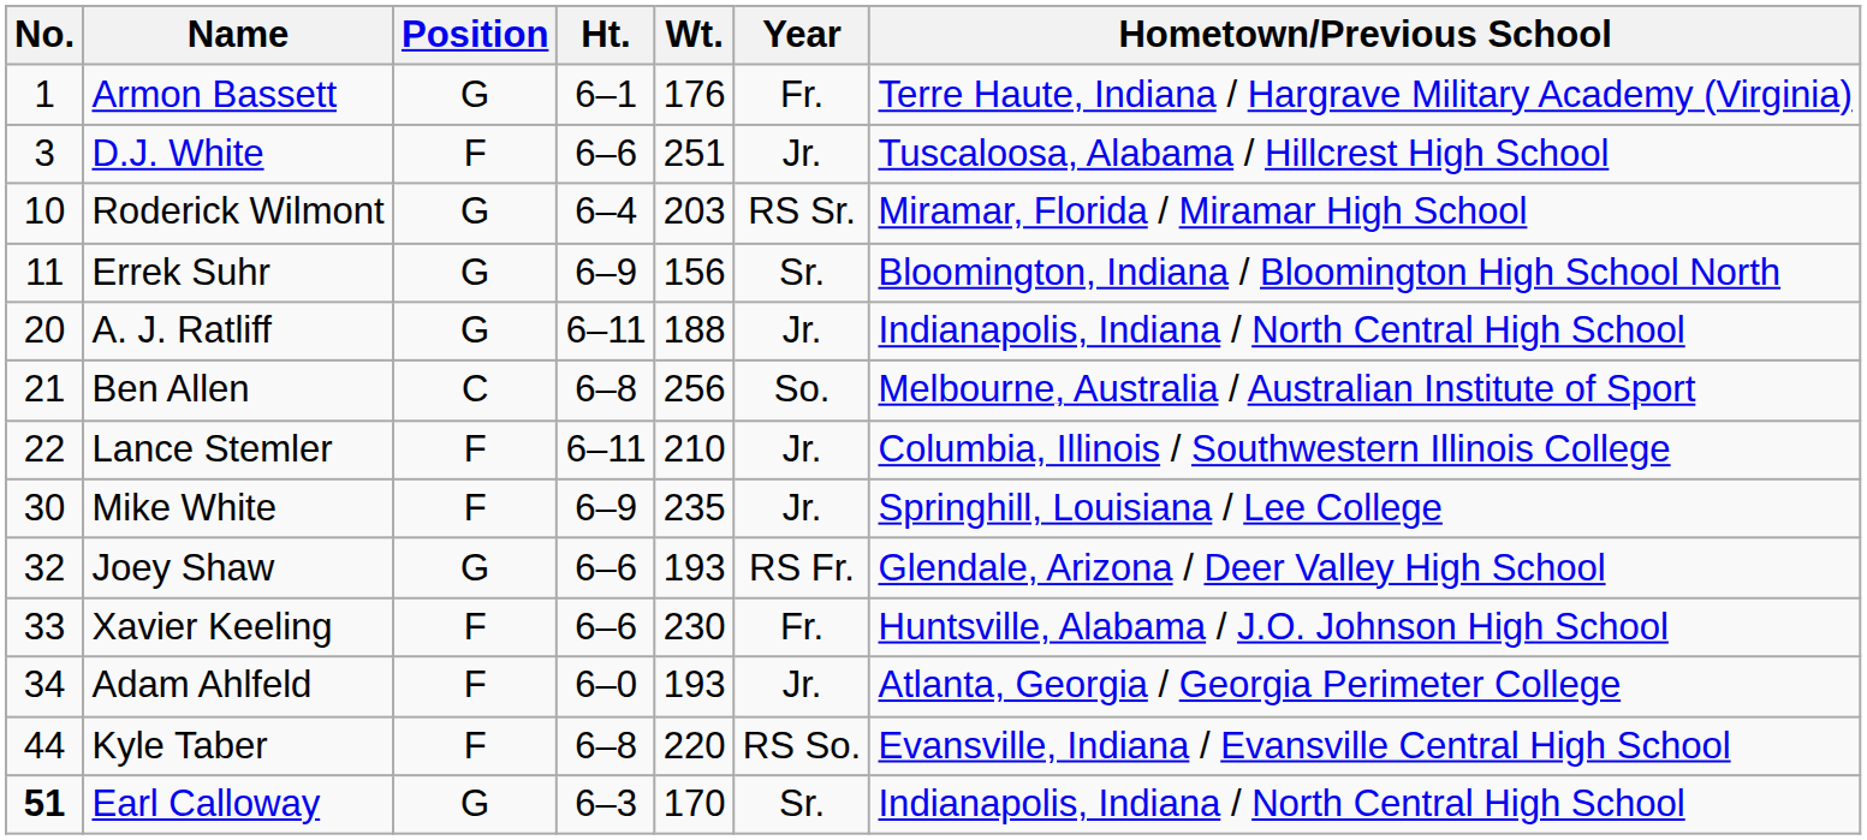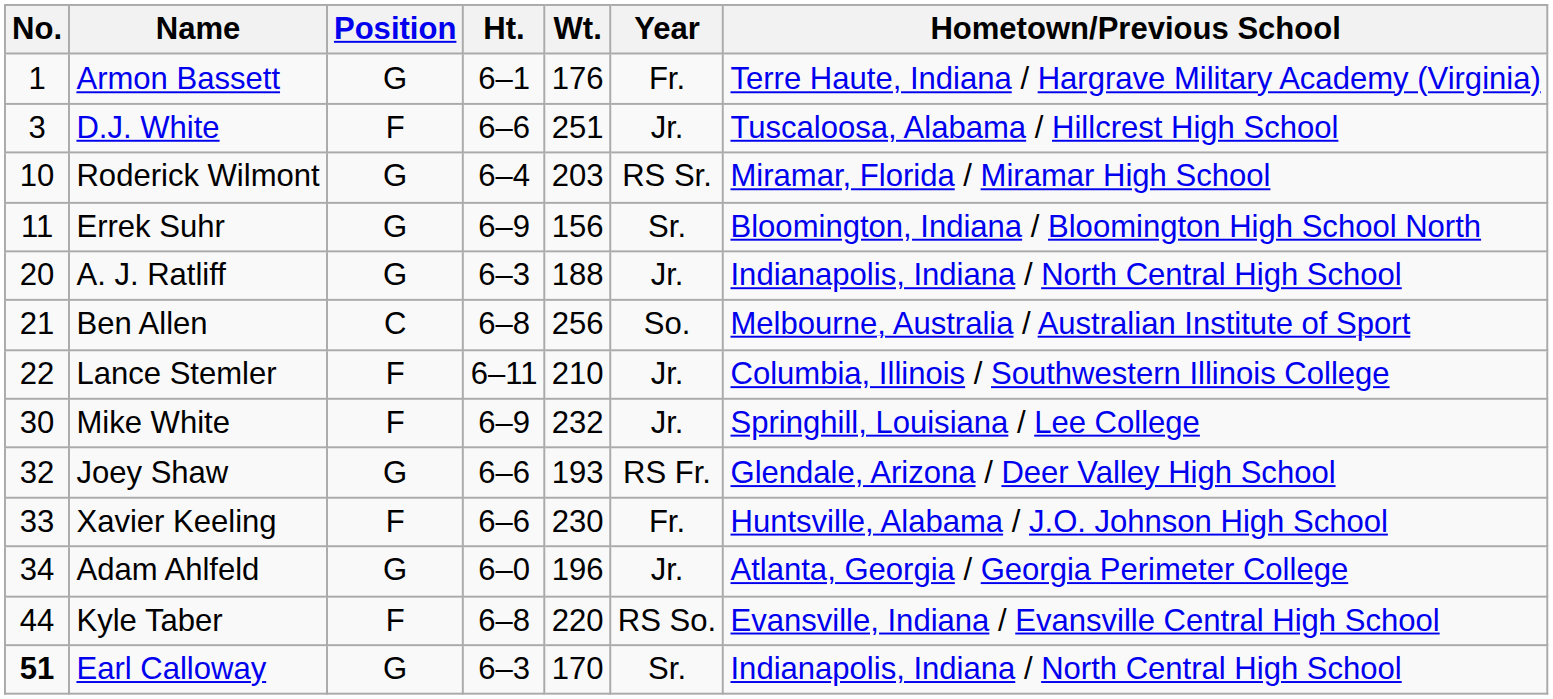A. J. Ratliff | Ht.: 6–11 -> 6–3
Mike White | Wt.: 235 -> 232
Adam Ahlfeld | Position: F -> G
Adam Ahlfeld | Wt.: 193 -> 196
